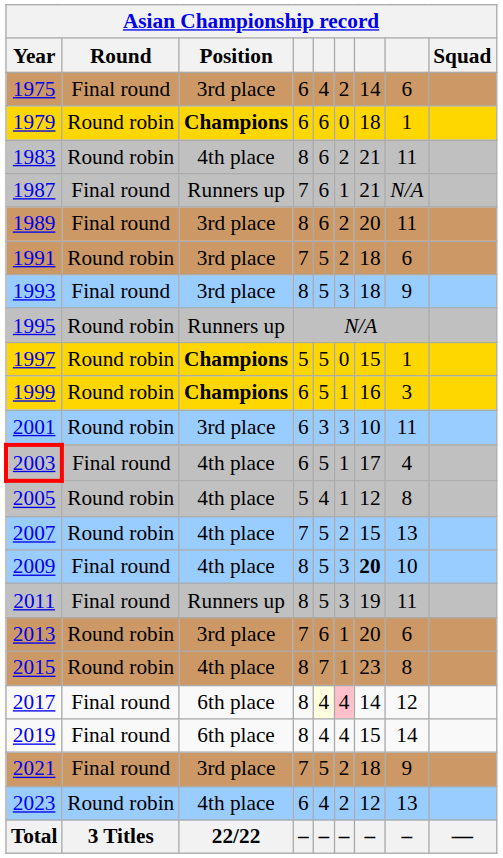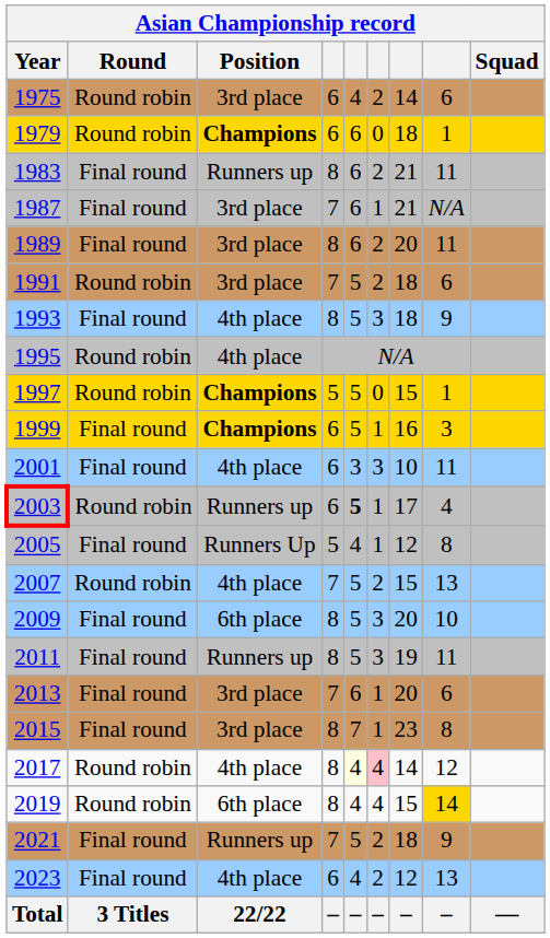1975 | Round: Final round -> Round robin
1983 | Round: Round robin -> Final round
1983 | Position: 4th place -> Runners up
1987 | Position: Runners up -> 3rd place
1993 | Position: 3rd place -> 4th place
1995 | Position: Runners up -> 4th place
1999 | Round: Round robin -> Final round
2001 | Round: Round robin -> Final round
2001 | Position: 3rd place -> 4th place
2003 | Round: Final round -> Round robin
2003 | Position: 4th place -> Runners up
2003 | column 5: normal -> bold
2005 | Round: Round robin -> Final round
2005 | Position: 4th place -> Runners Up
2009 | Position: 4th place -> 6th place
2009 | column 7: bold -> normal
2013 | Round: Round robin -> Final round
2015 | Round: Round robin -> Final round
2015 | Position: 4th place -> 3rd place
2017 | Round: Final round -> Round robin
2017 | Position: 6th place -> 4th place
2019 | Round: Final round -> Round robin
2019 | column 8: no background -> gold background
2021 | Position: 3rd place -> Runners up
2023 | Round: Round robin -> Final round
